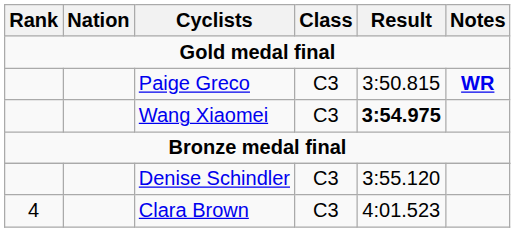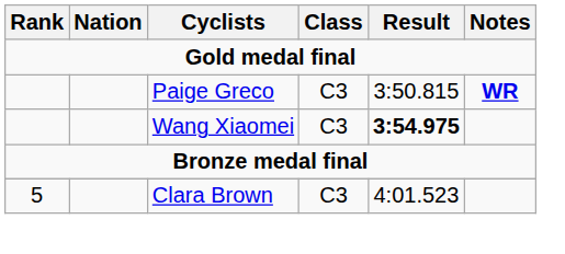- row: Denise Schindler | C3 | 3:55.120
Clara Brown | Rank: 4 -> 5
